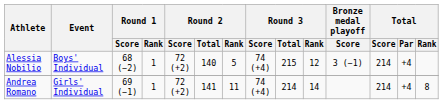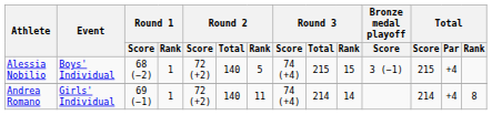Alessia Nobilio | Round 3 / Rank: 12 -> 15
Alessia Nobilio | Total / Score: 214 -> 215
Andrea Romano | Round 2 / Total: 141 -> 140
